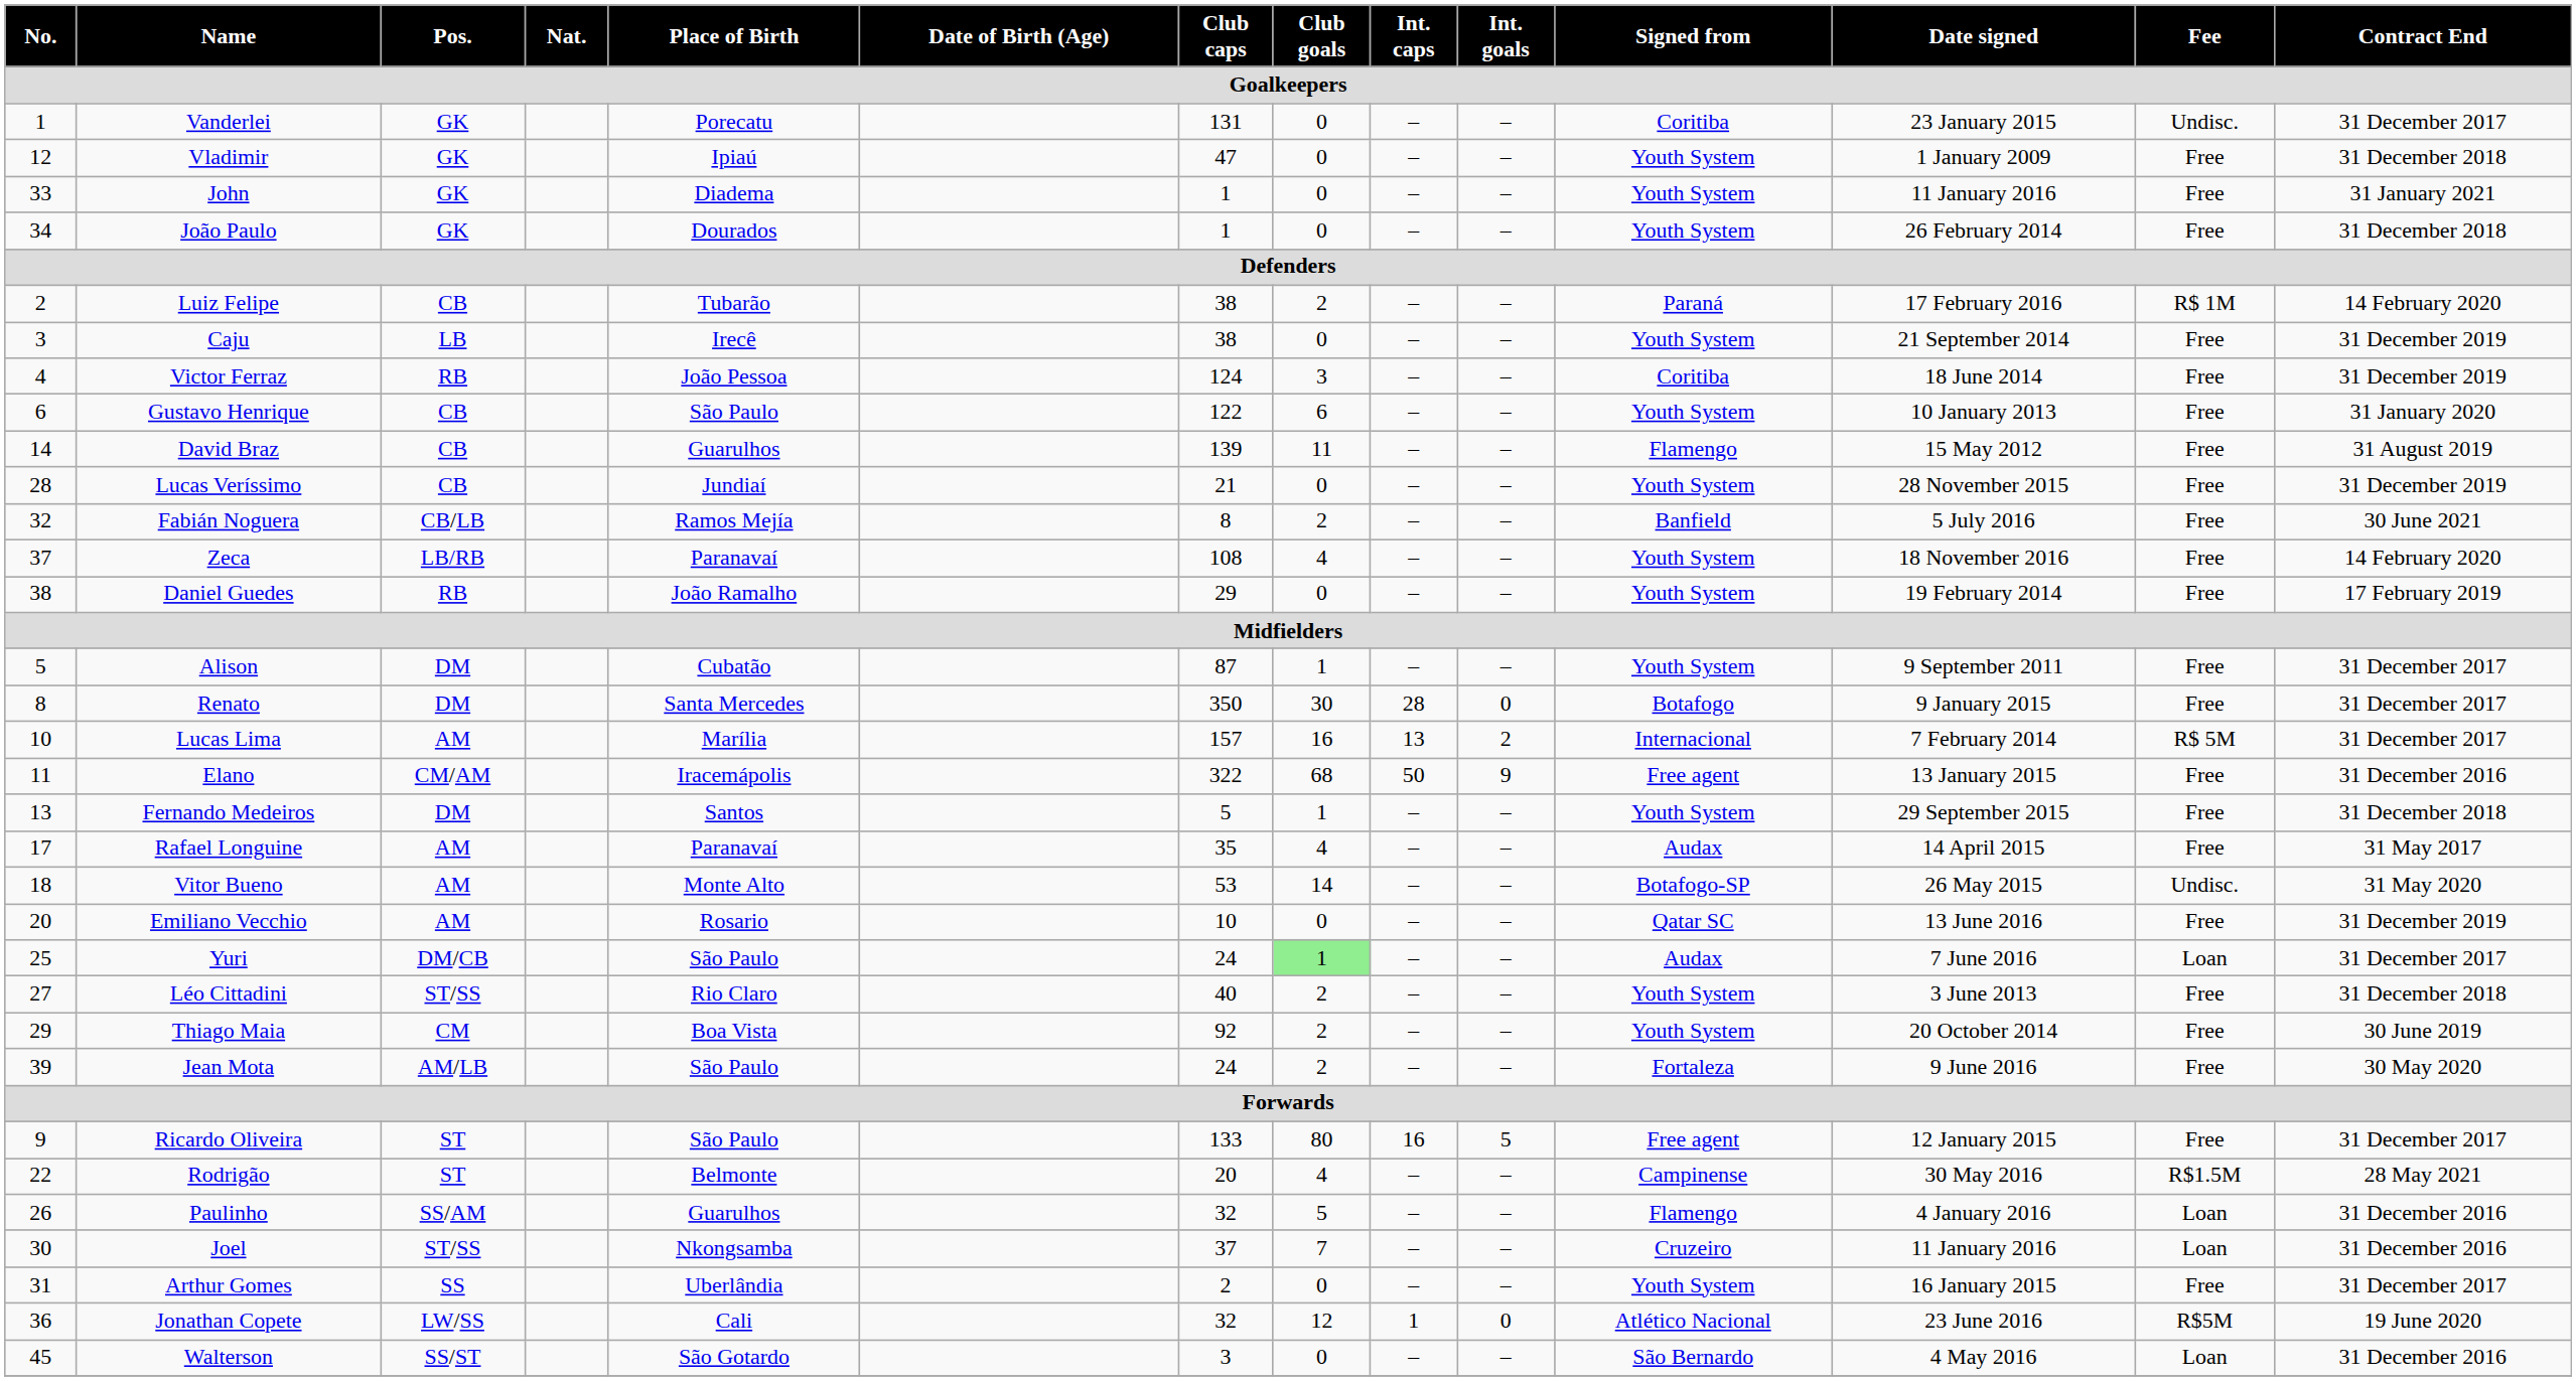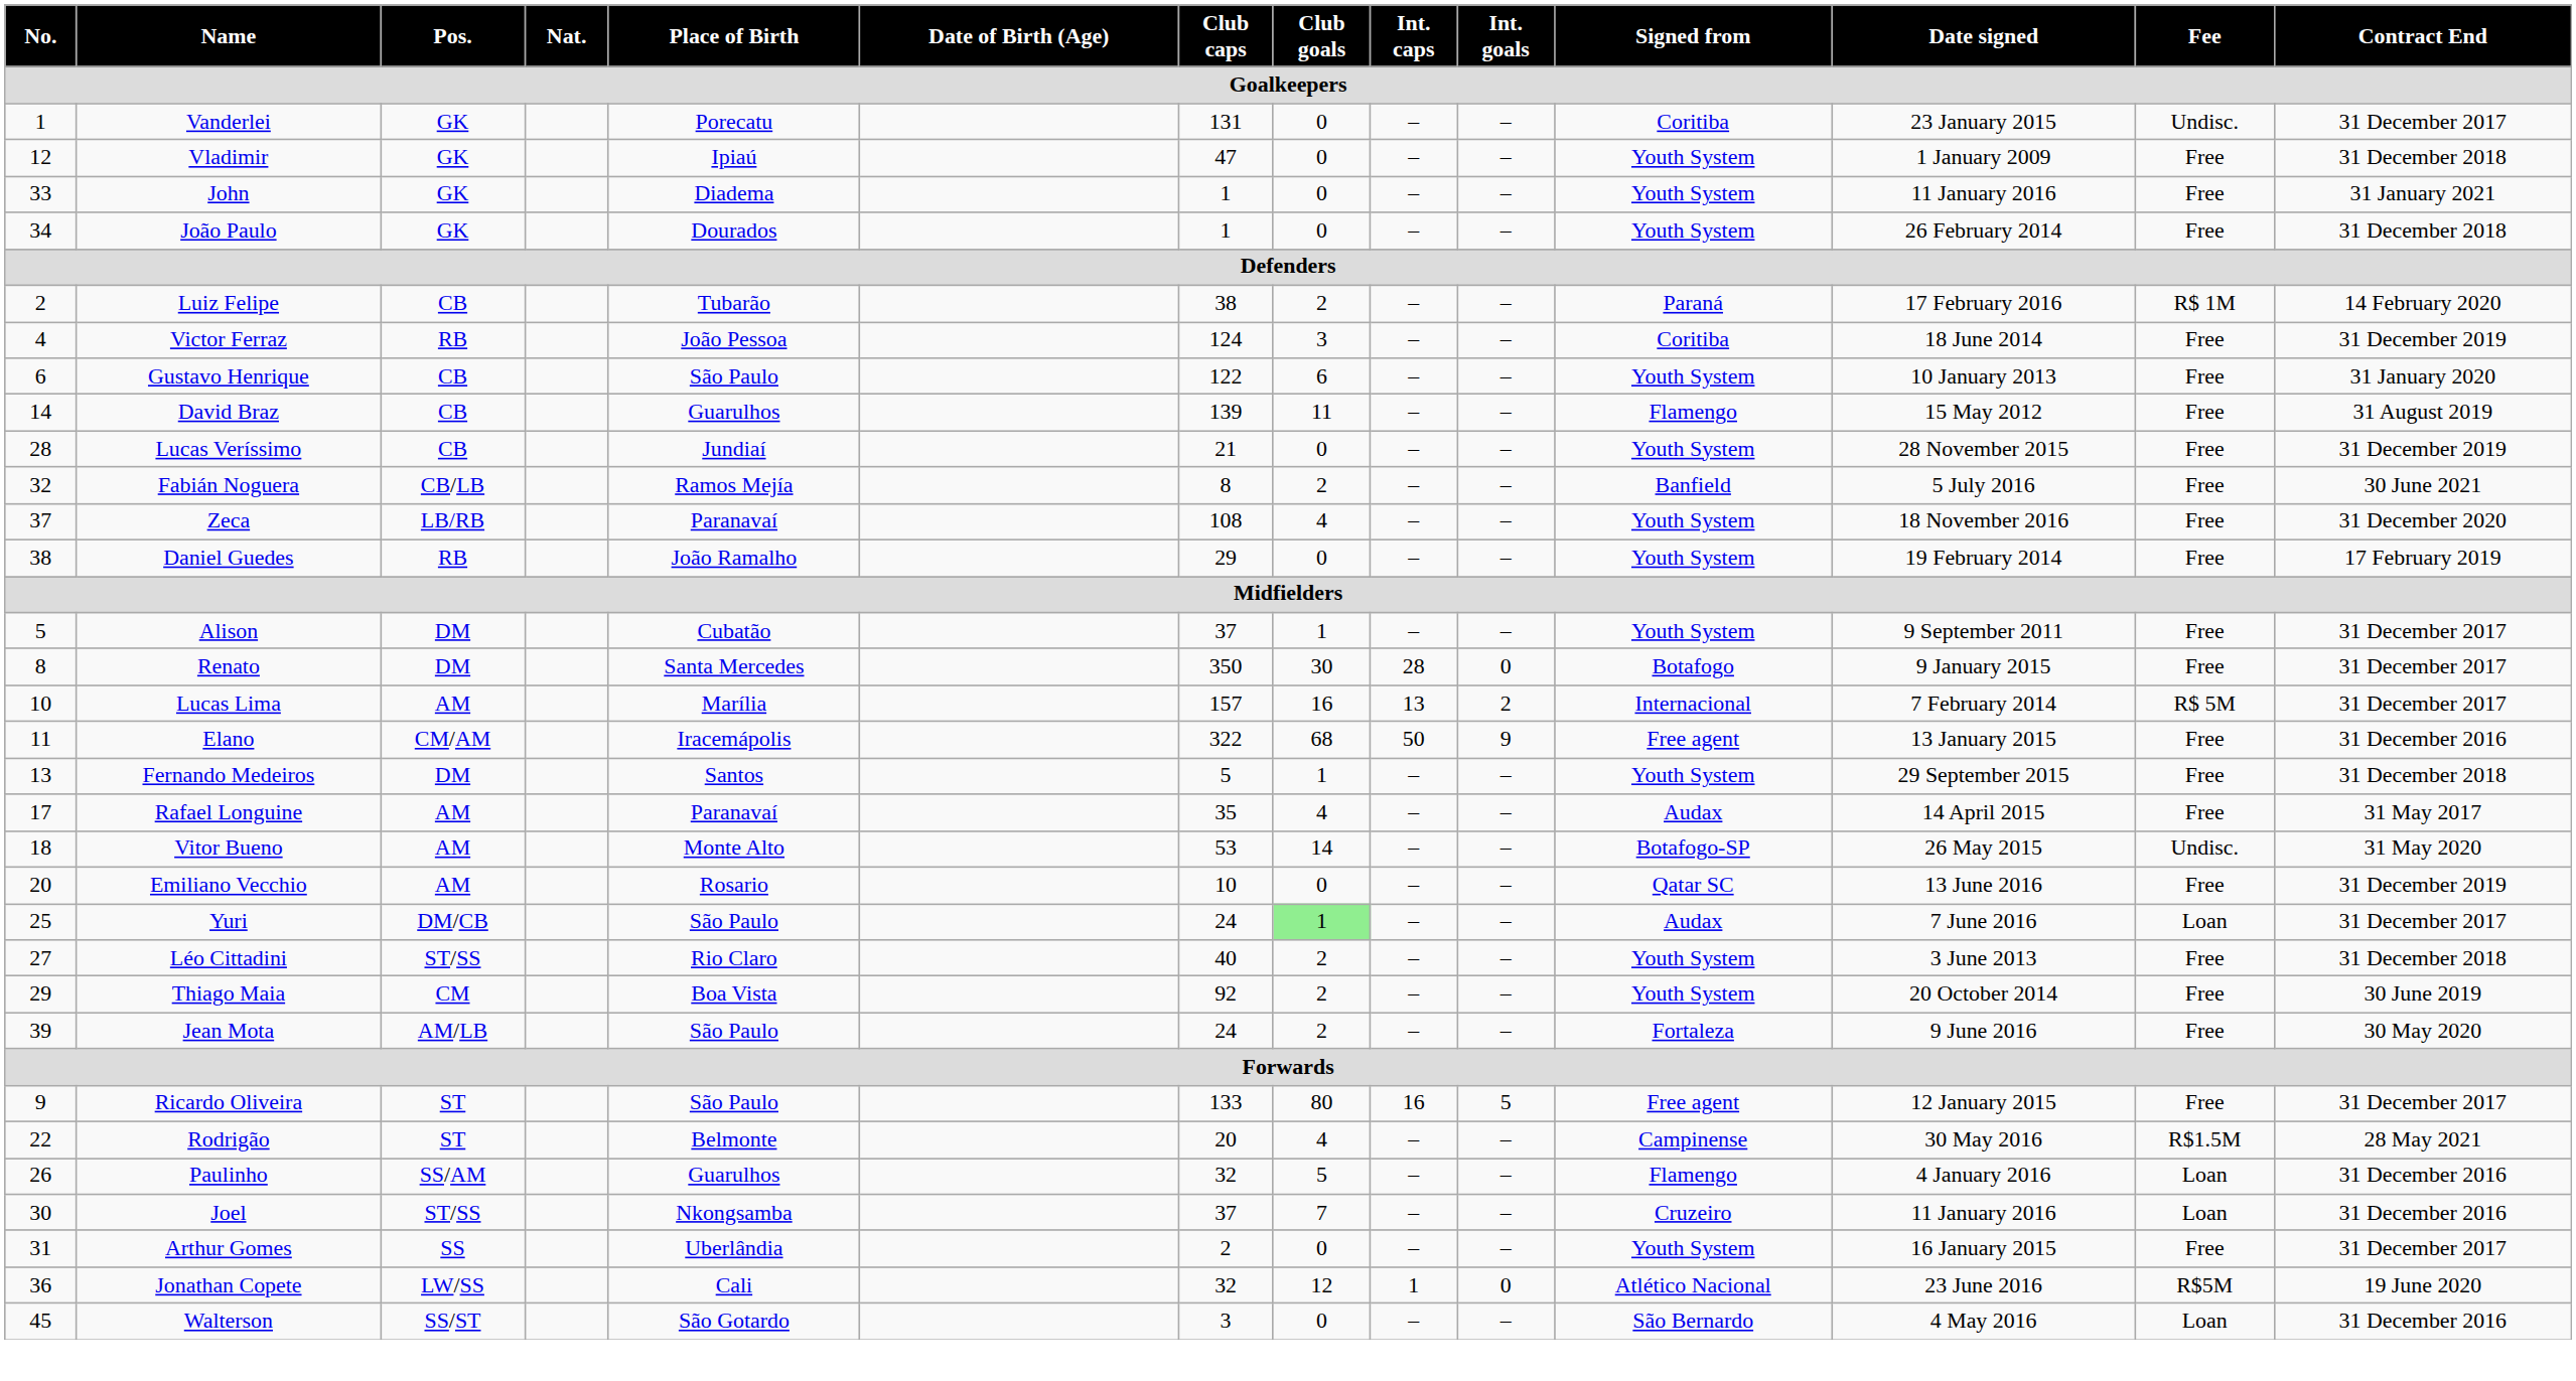- row: 3 | Caju | LB | Irecê | 38 | 0 | – | – | Youth System | 21 September 2014 | Free | 31 December 2019
Zeca | Contract End: 14 February 2020 -> 31 December 2020
Alison | Club caps: 87 -> 37
